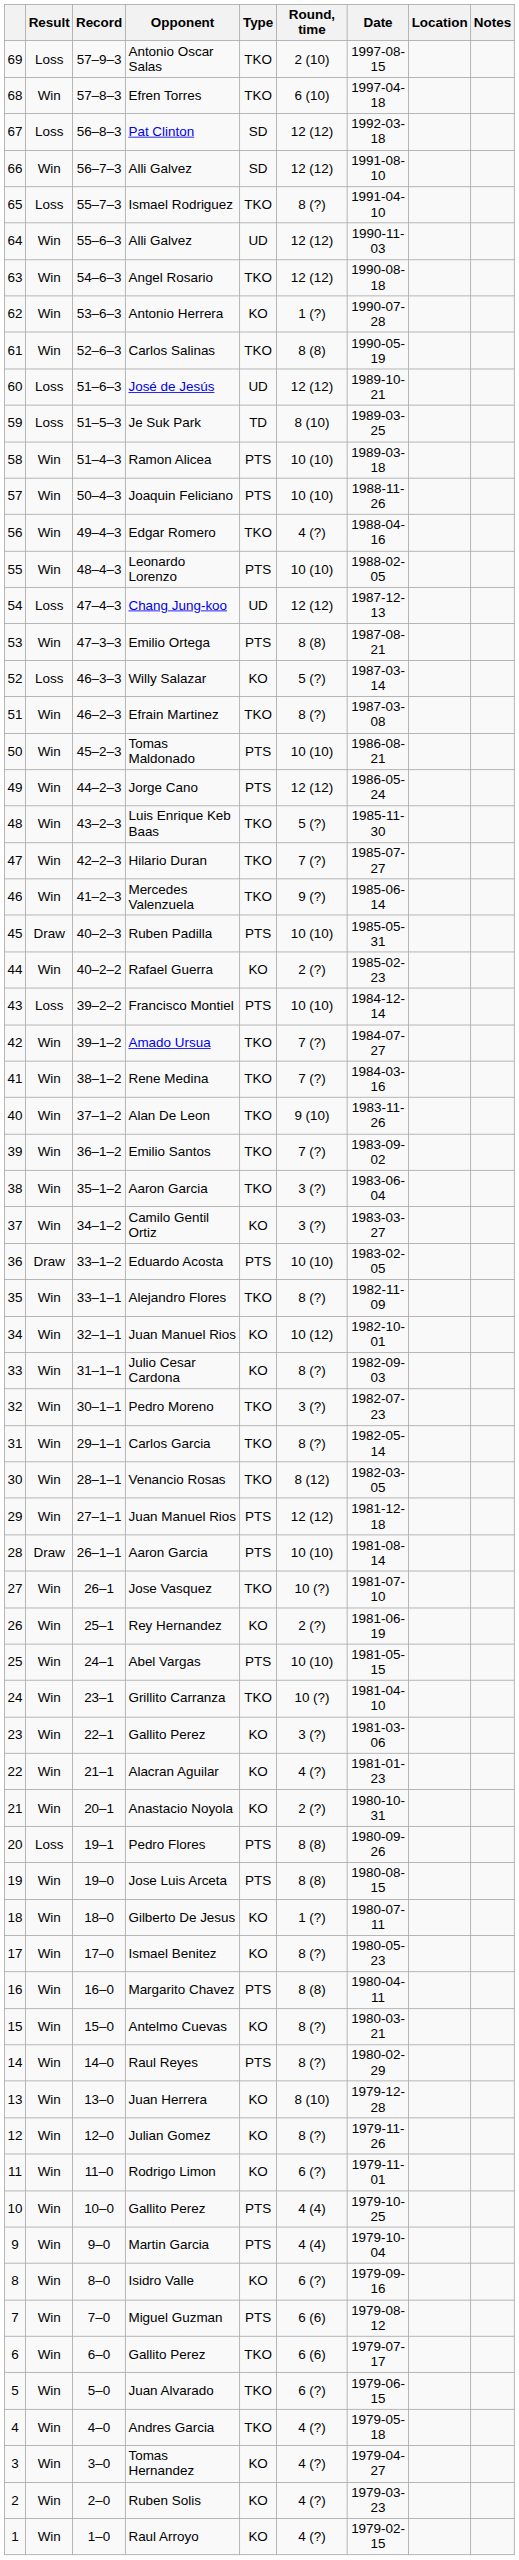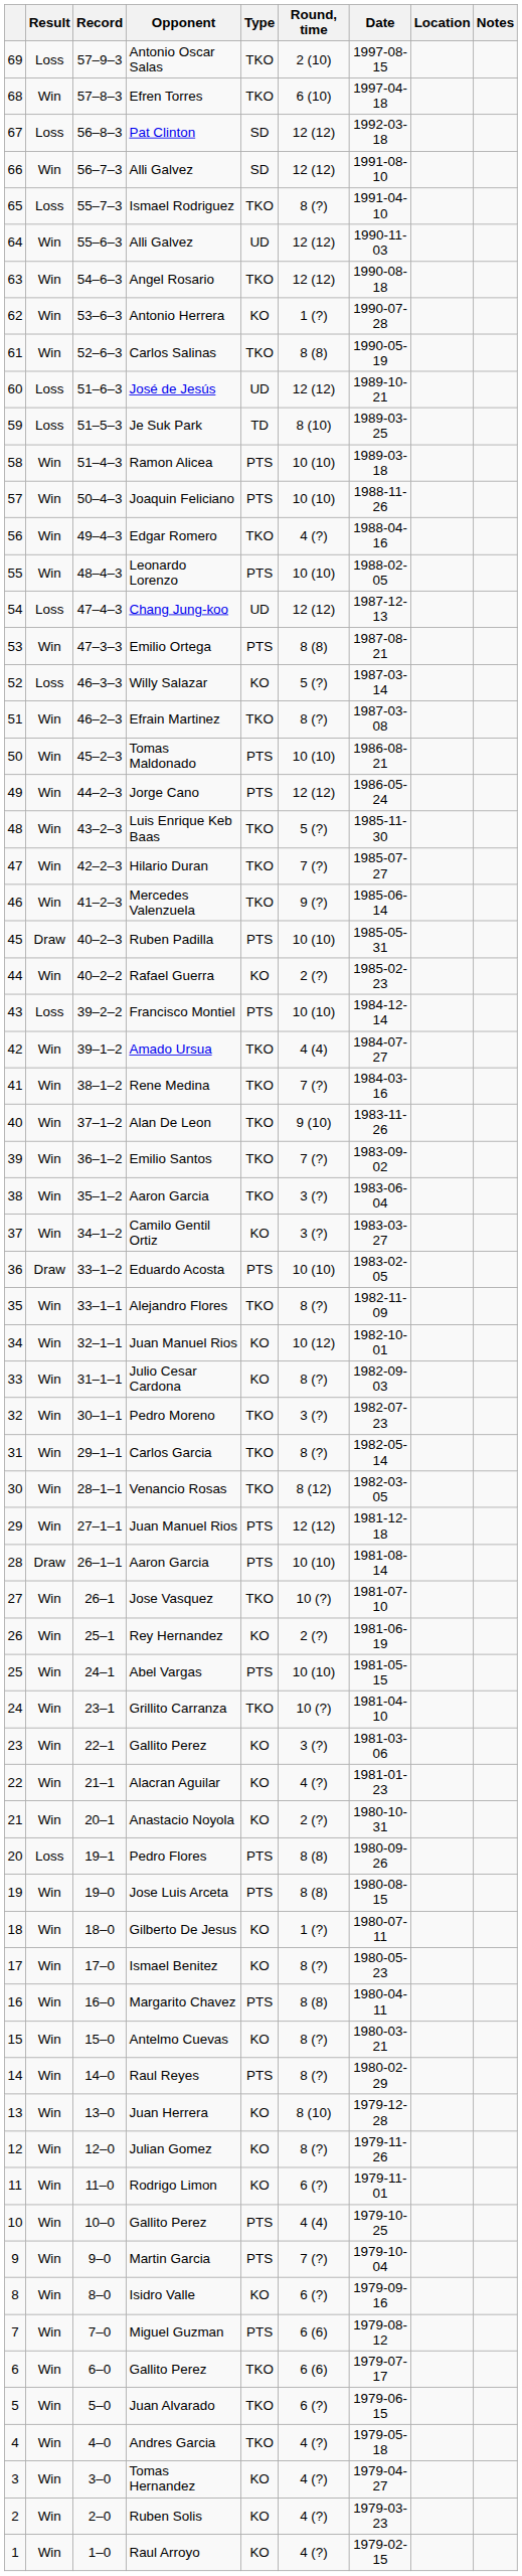Amado Ursua | Round, time: 7 (?) -> 4 (4)
Martin Garcia | Round, time: 4 (4) -> 7 (?)
